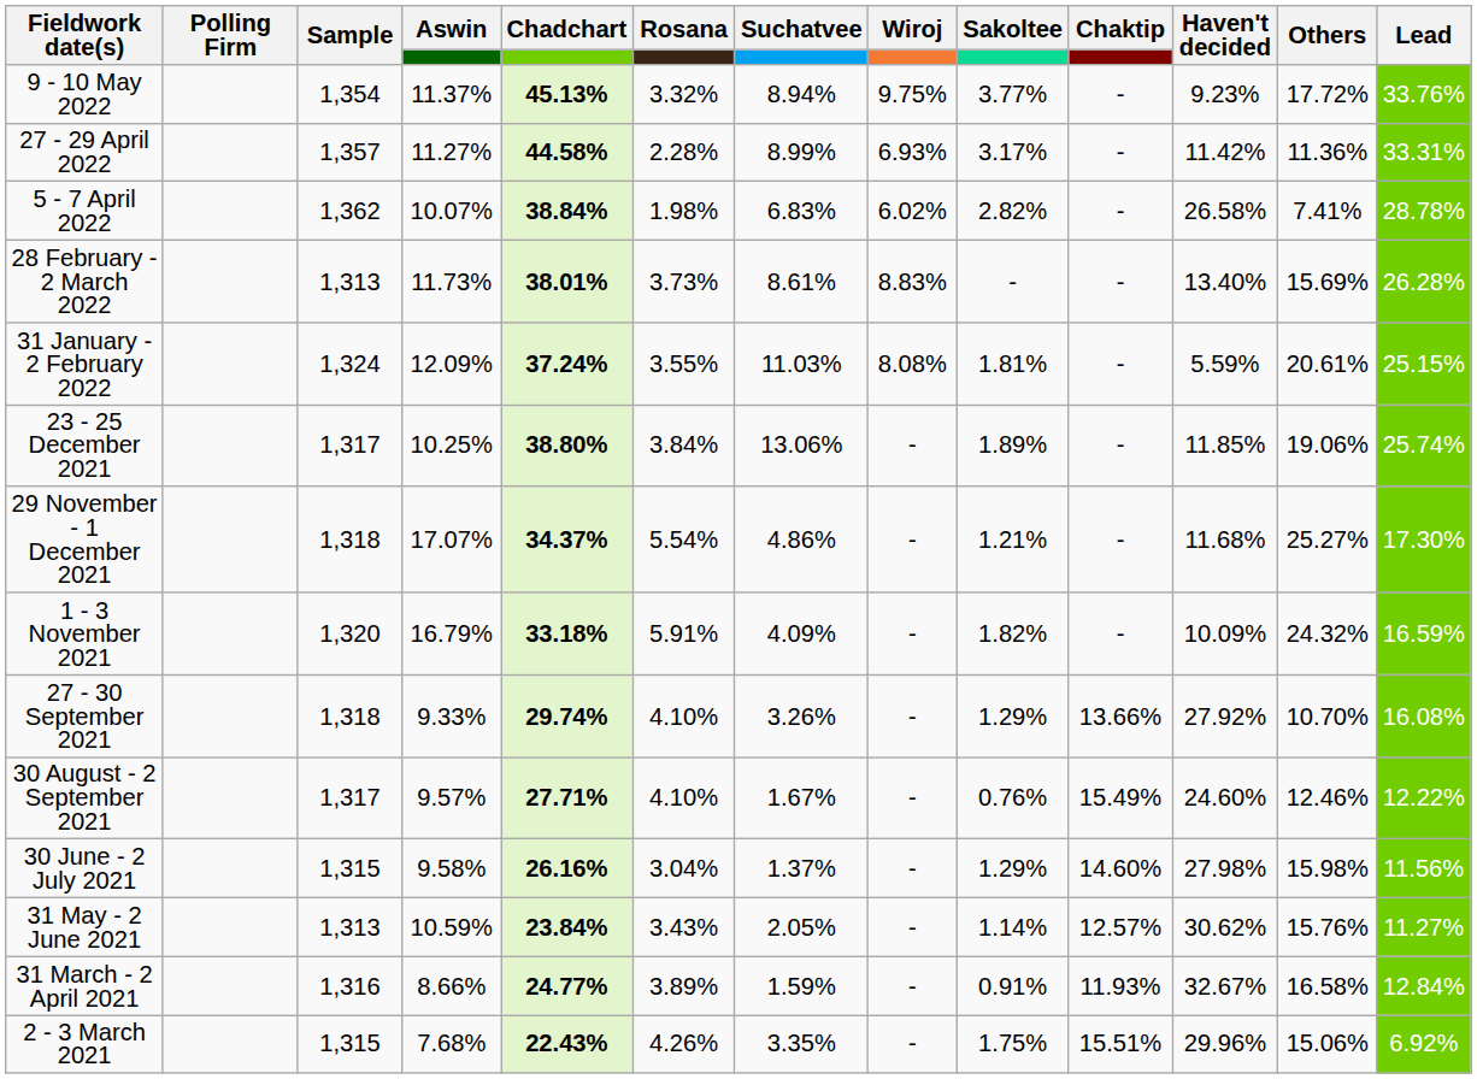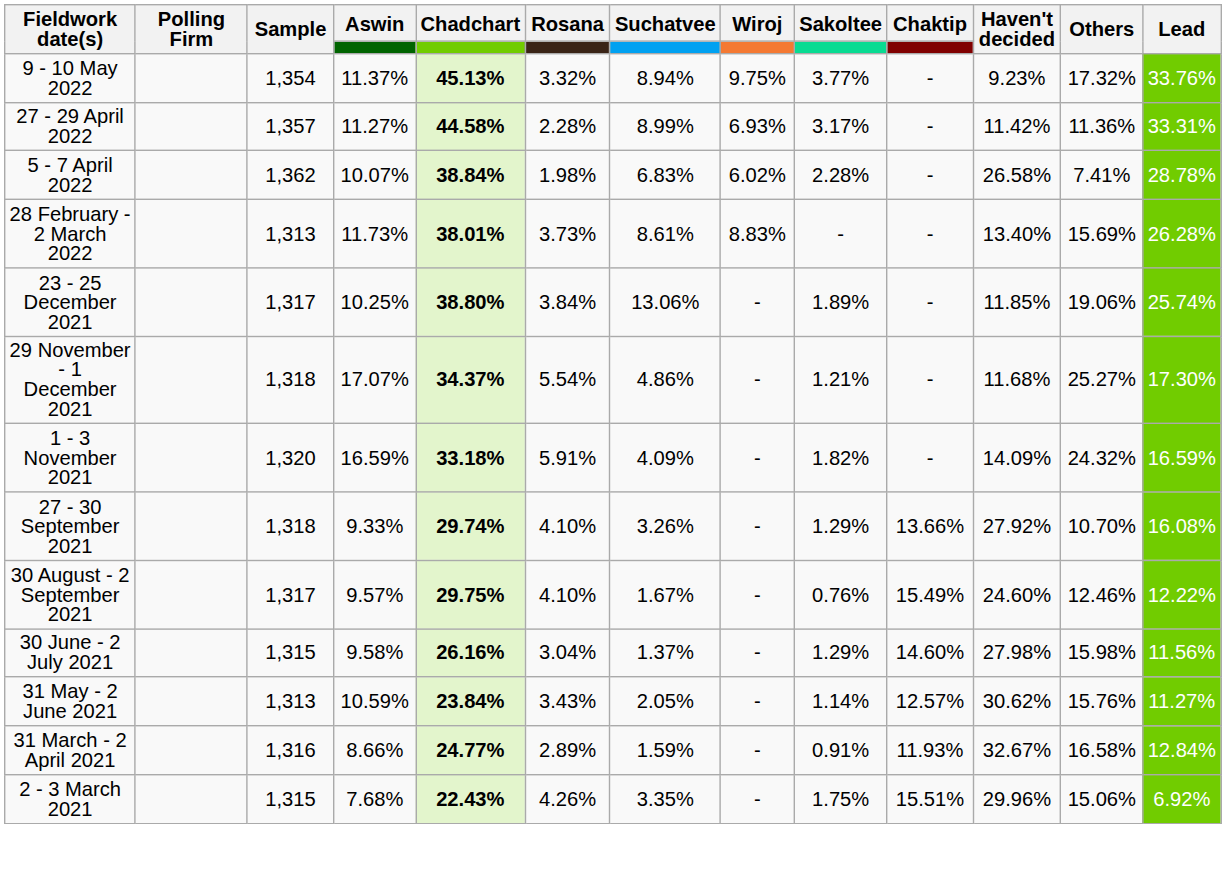9 - 10 May 2022 | Others: 17.72% -> 17.32%
5 - 7 April 2022 | Sakoltee: 2.82% -> 2.28%
- row: 31 January - 2 February 2022 | 1,324 | 12.09% | 37.24% | 3.55% | 11.03% | 8.08% | 1.81% | - | 5.59% | 20.61% | 25.15%
1 - 3 November 2021 | Aswin: 16.79% -> 16.59%
1 - 3 November 2021 | Haven't decided: 10.09% -> 14.09%
30 August - 2 September 2021 | Chadchart: 27.71% -> 29.75%
31 March - 2 April 2021 | Rosana: 3.89% -> 2.89%
